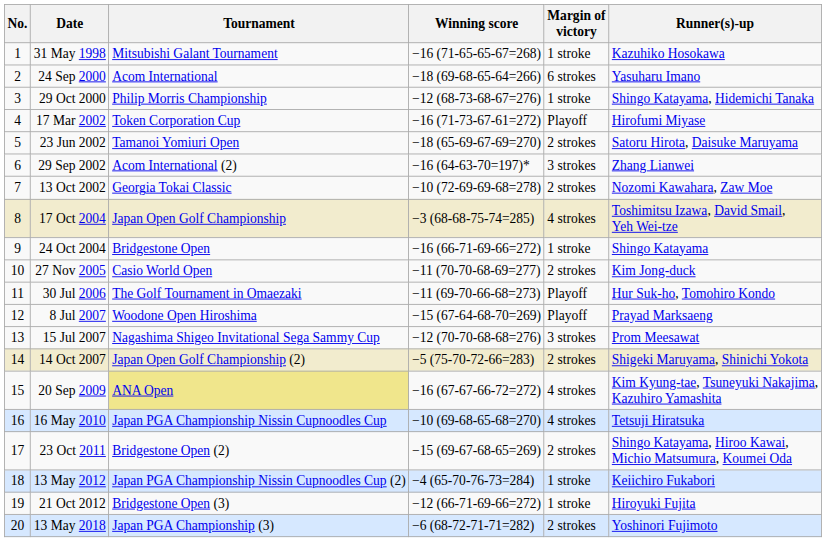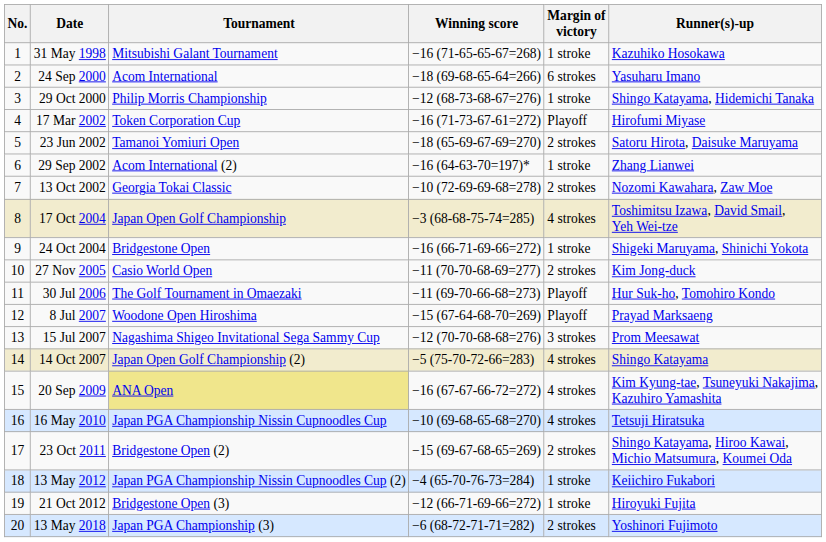29 Sep 2002 | Margin of victory: 3 strokes -> 1 stroke
24 Oct 2004 | Runner(s)-up: Shingo Katayama -> Shigeki Maruyama, Shinichi Yokota
14 Oct 2007 | Margin of victory: 2 strokes -> 4 strokes
14 Oct 2007 | Runner(s)-up: Shigeki Maruyama, Shinichi Yokota -> Shingo Katayama
